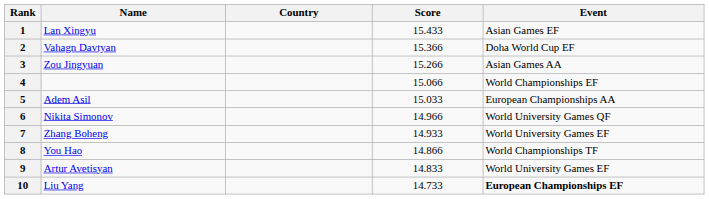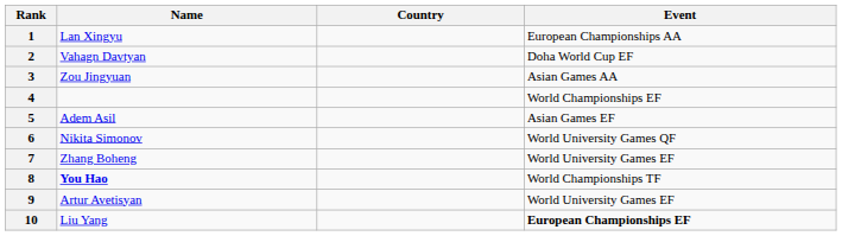- column: Score | 15.433 | 15.366 | 15.266 | 15.066 | 15.033 | 14.966 | 14.933 | 14.866 | 14.833 | 14.733
1 | Event: Asian Games EF -> European Championships AA
5 | Event: European Championships AA -> Asian Games EF
8 | Name: normal -> bold
